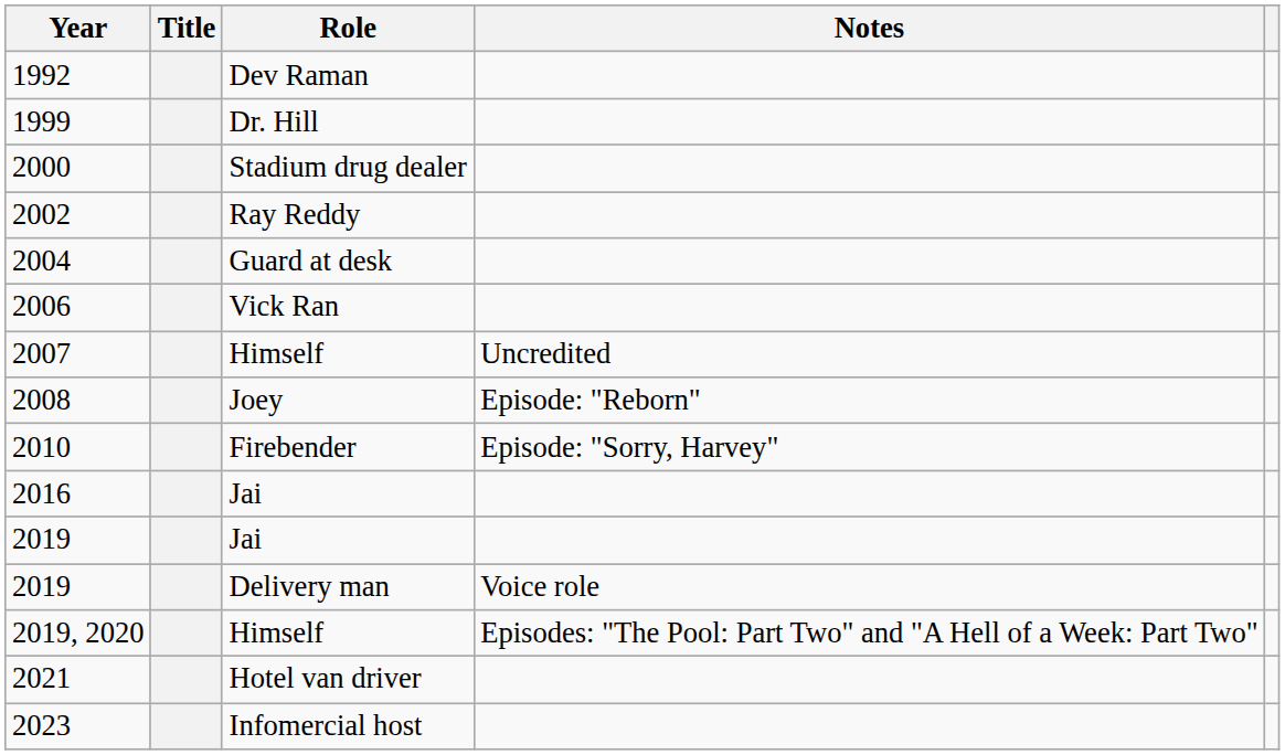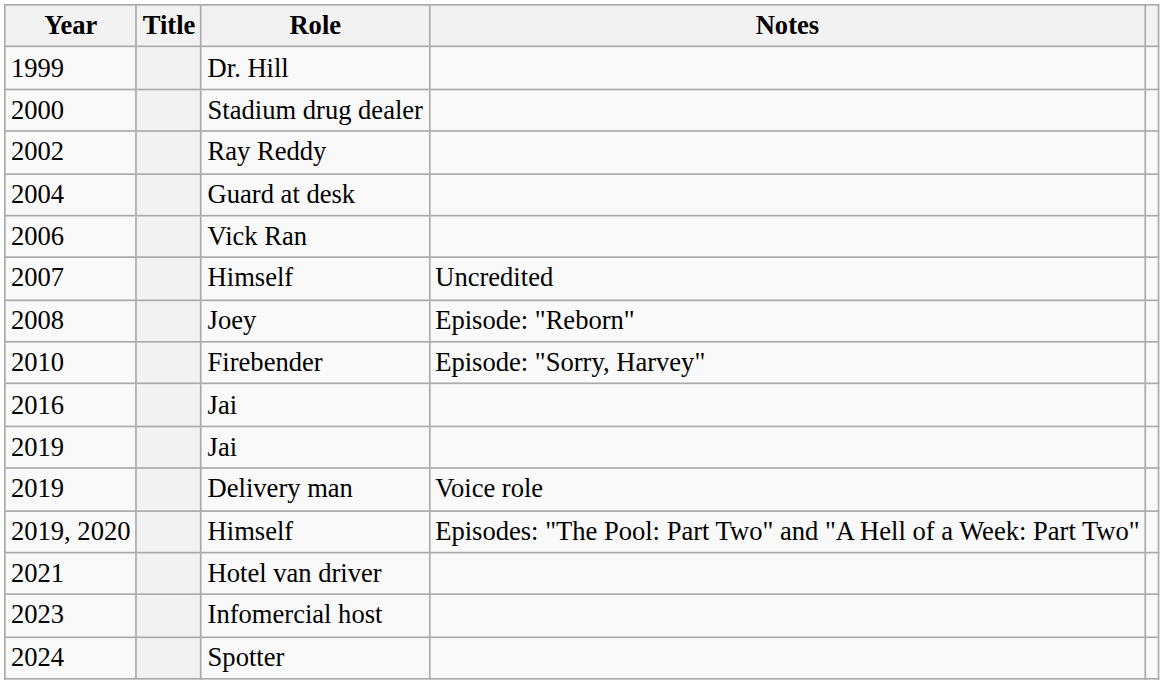- row: 1992 | Dev Raman
+ row: 2024 | Spotter
